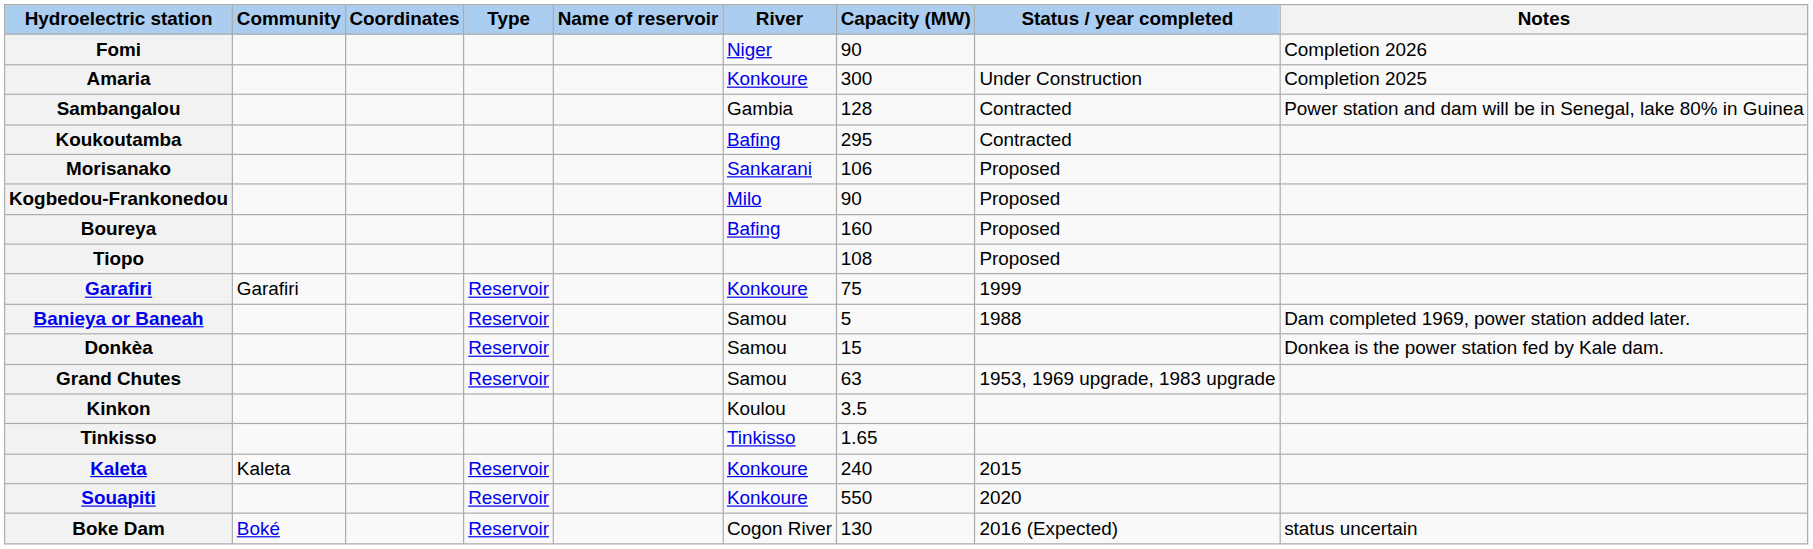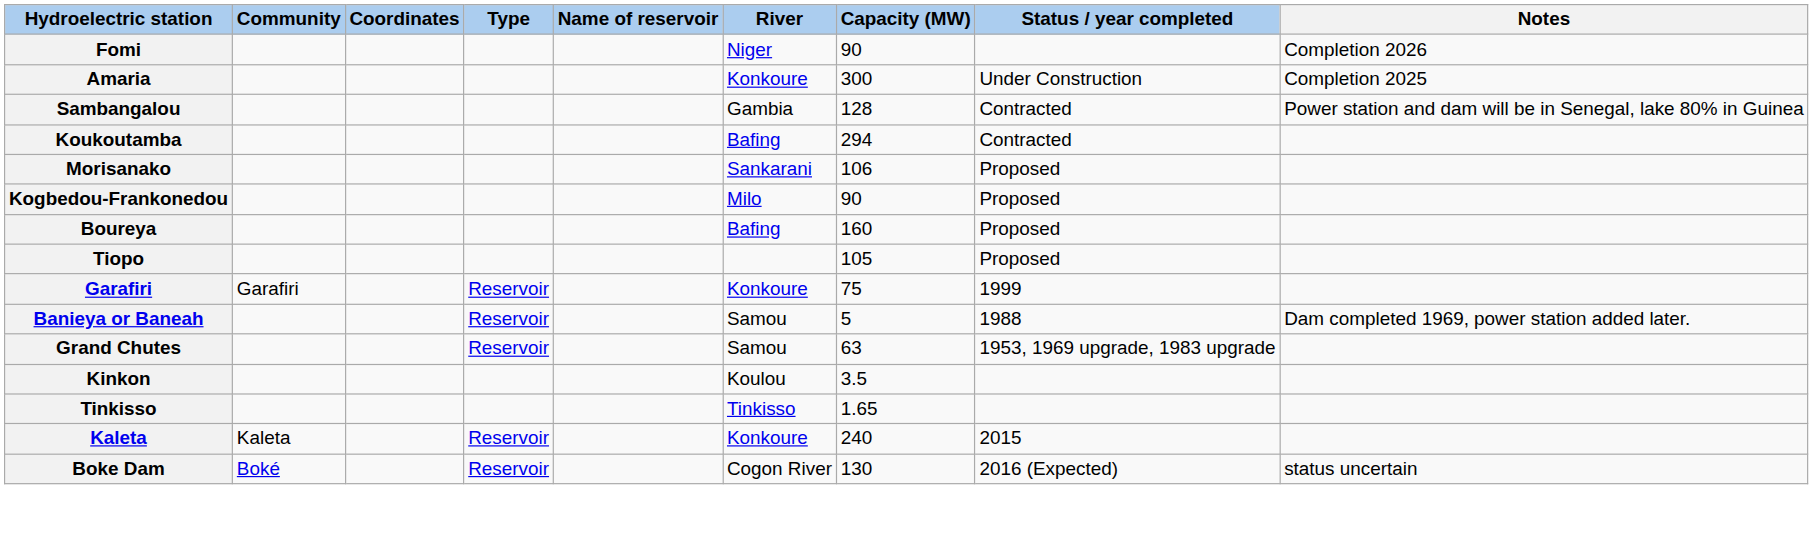Koukoutamba | Capacity (MW): 295 -> 294
Tiopo | Capacity (MW): 108 -> 105
- row: Donkèa | Reservoir | Samou | 15 | Donkea is the power station fed by Kale dam.
- row: Souapiti | Reservoir | Konkoure | 550 | 2020
